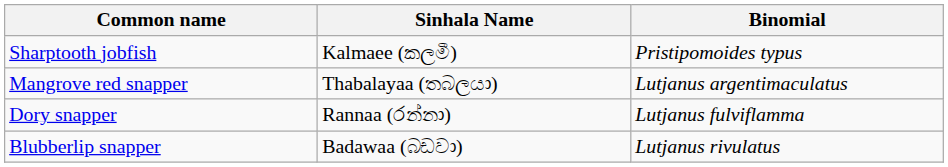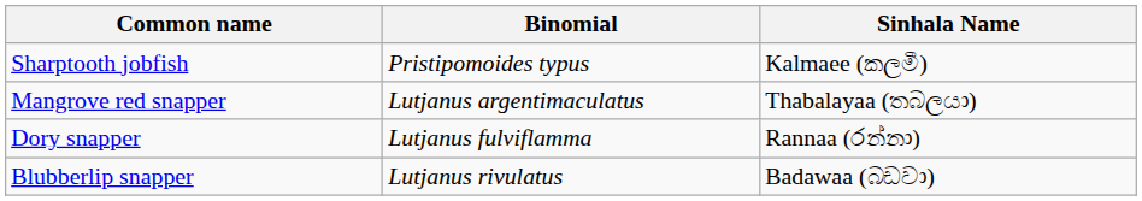columns swapped: Binomial <-> Sinhala Name
